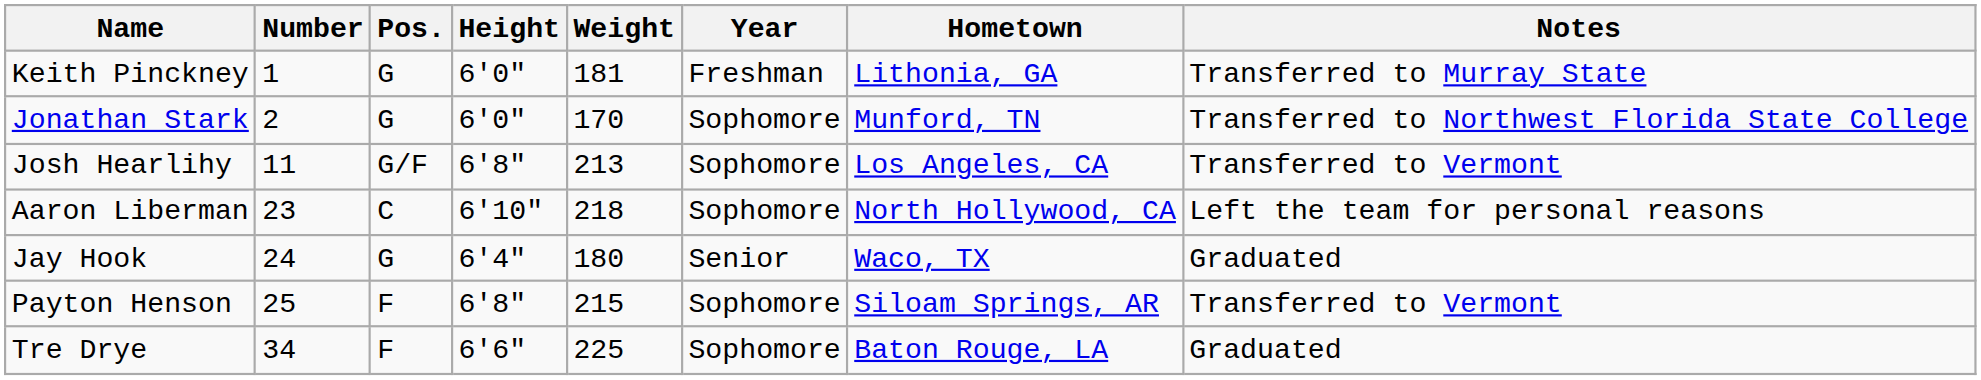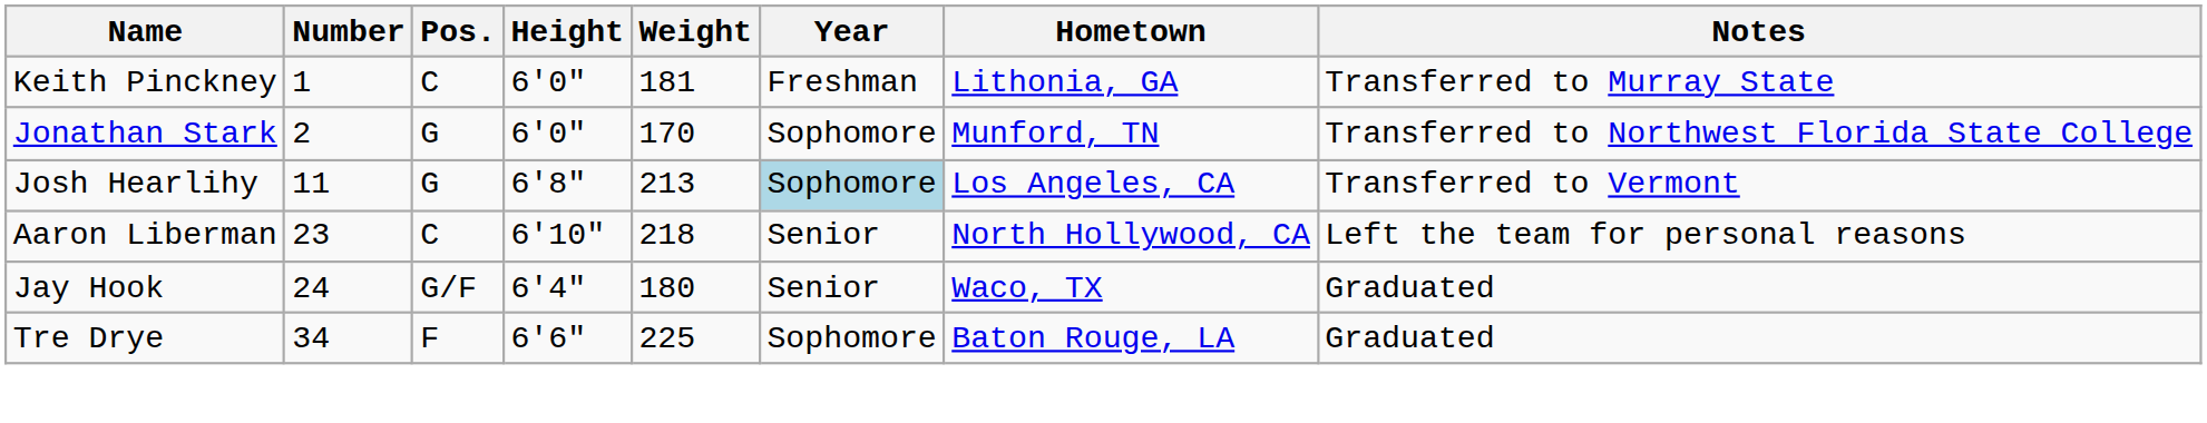Keith Pinckney | Pos.: G -> C
Josh Hearlihy | Pos.: G/F -> G
Josh Hearlihy | Year: no background -> lightblue background
Aaron Liberman | Year: Sophomore -> Senior
Jay Hook | Pos.: G -> G/F
- row: Payton Henson | 25 | F | 6'8" | 215 | Sophomore | Siloam Springs, AR | Transferred to Vermont
